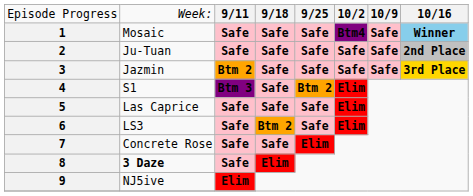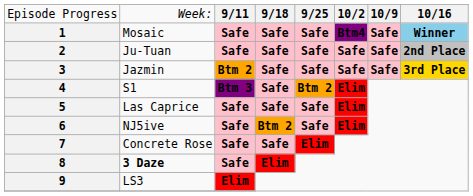6 | column 2: LS3 -> NJ5ive
9 | column 2: NJ5ive -> LS3
